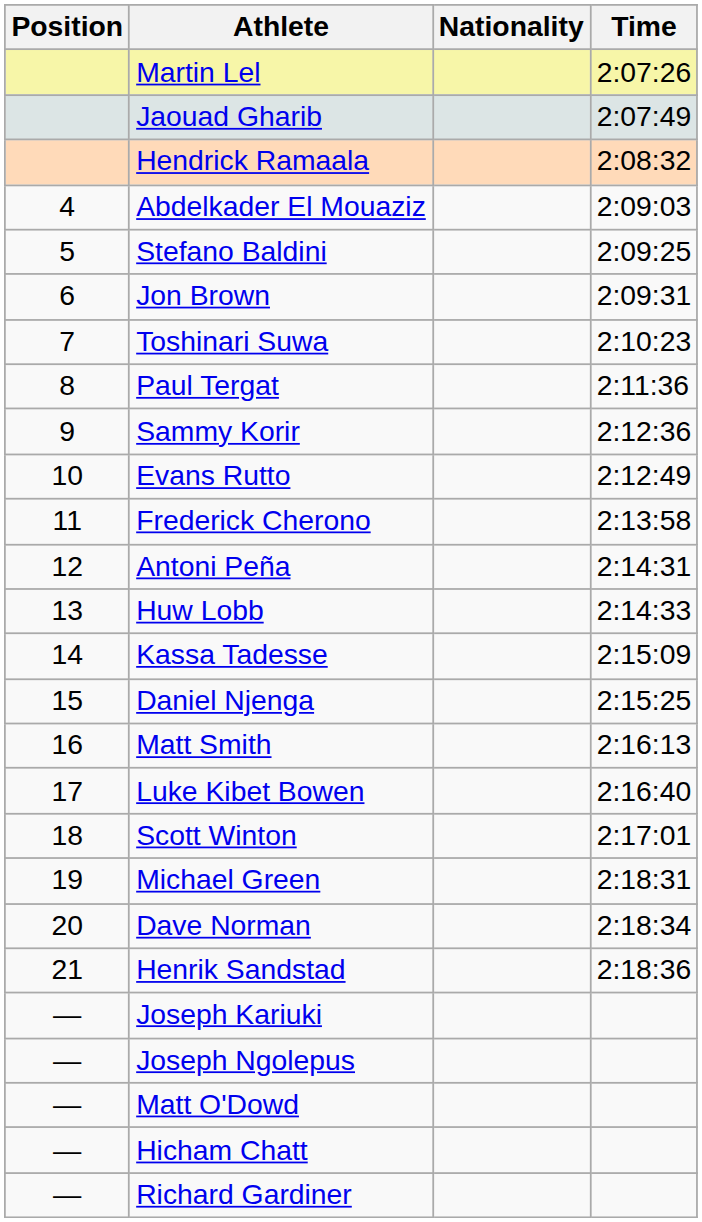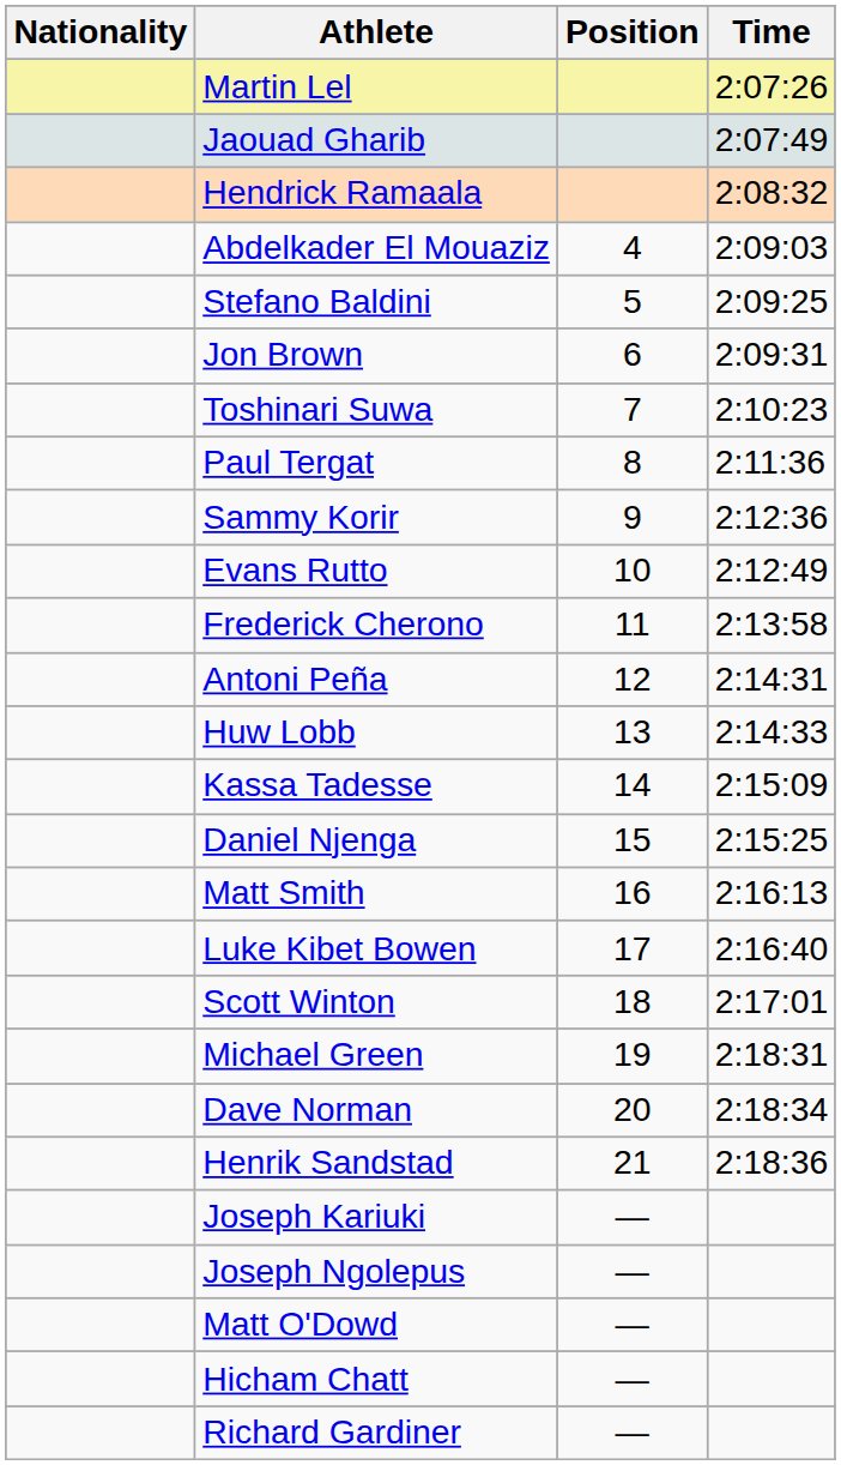columns swapped: Position <-> Nationality
